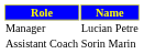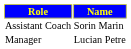rows swapped: Manager <-> Assistant Coach
